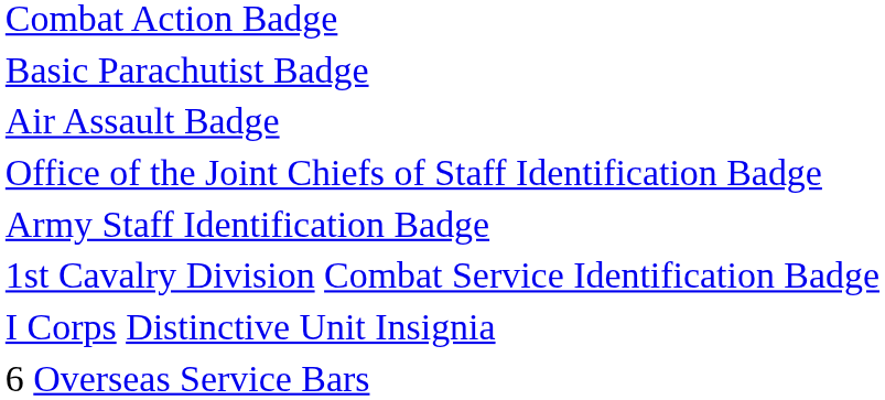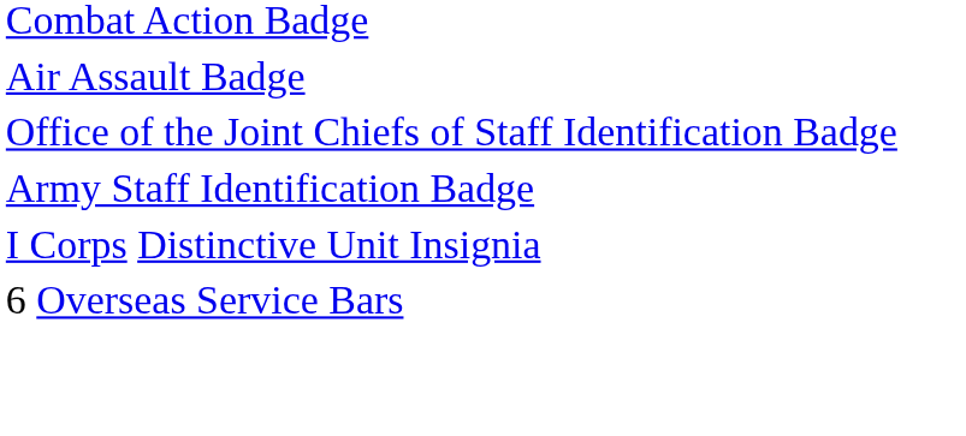- row: Basic Parachutist Badge
- row: 1st Cavalry Division Combat Service Identification Badge
